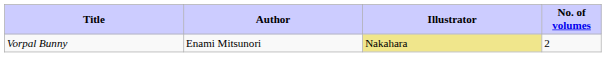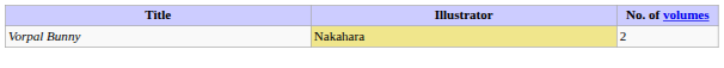- column: Author | Enami Mitsunori
